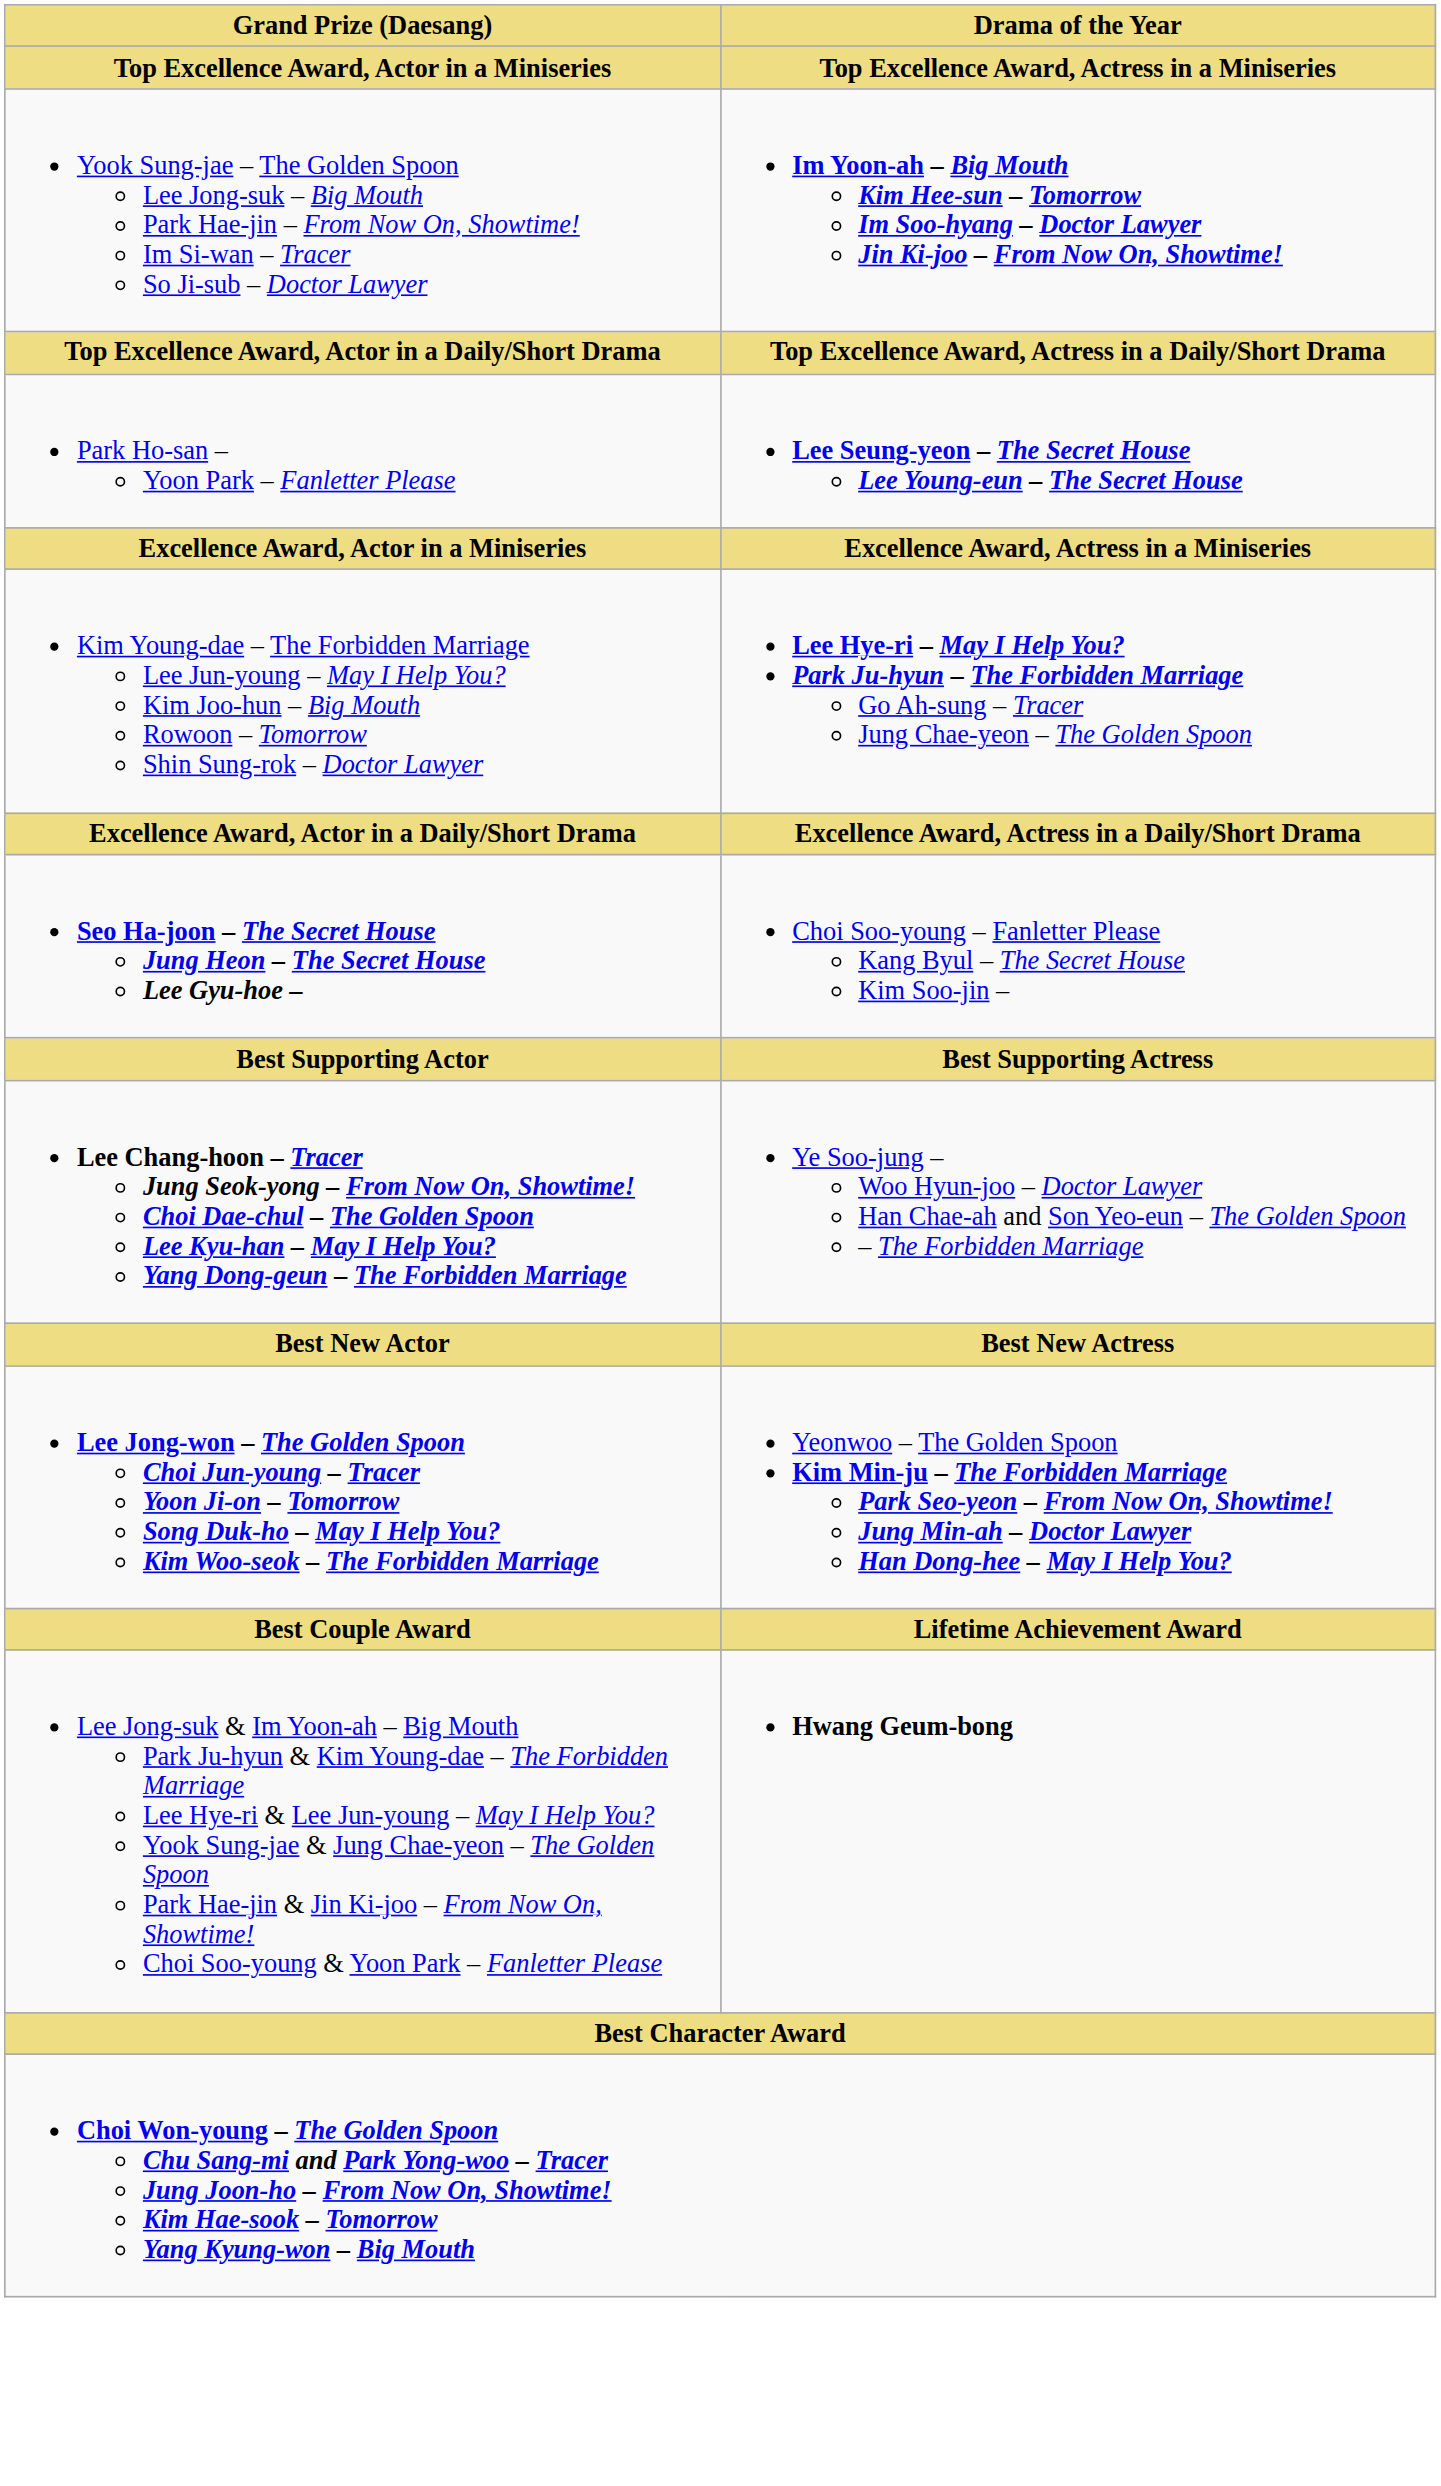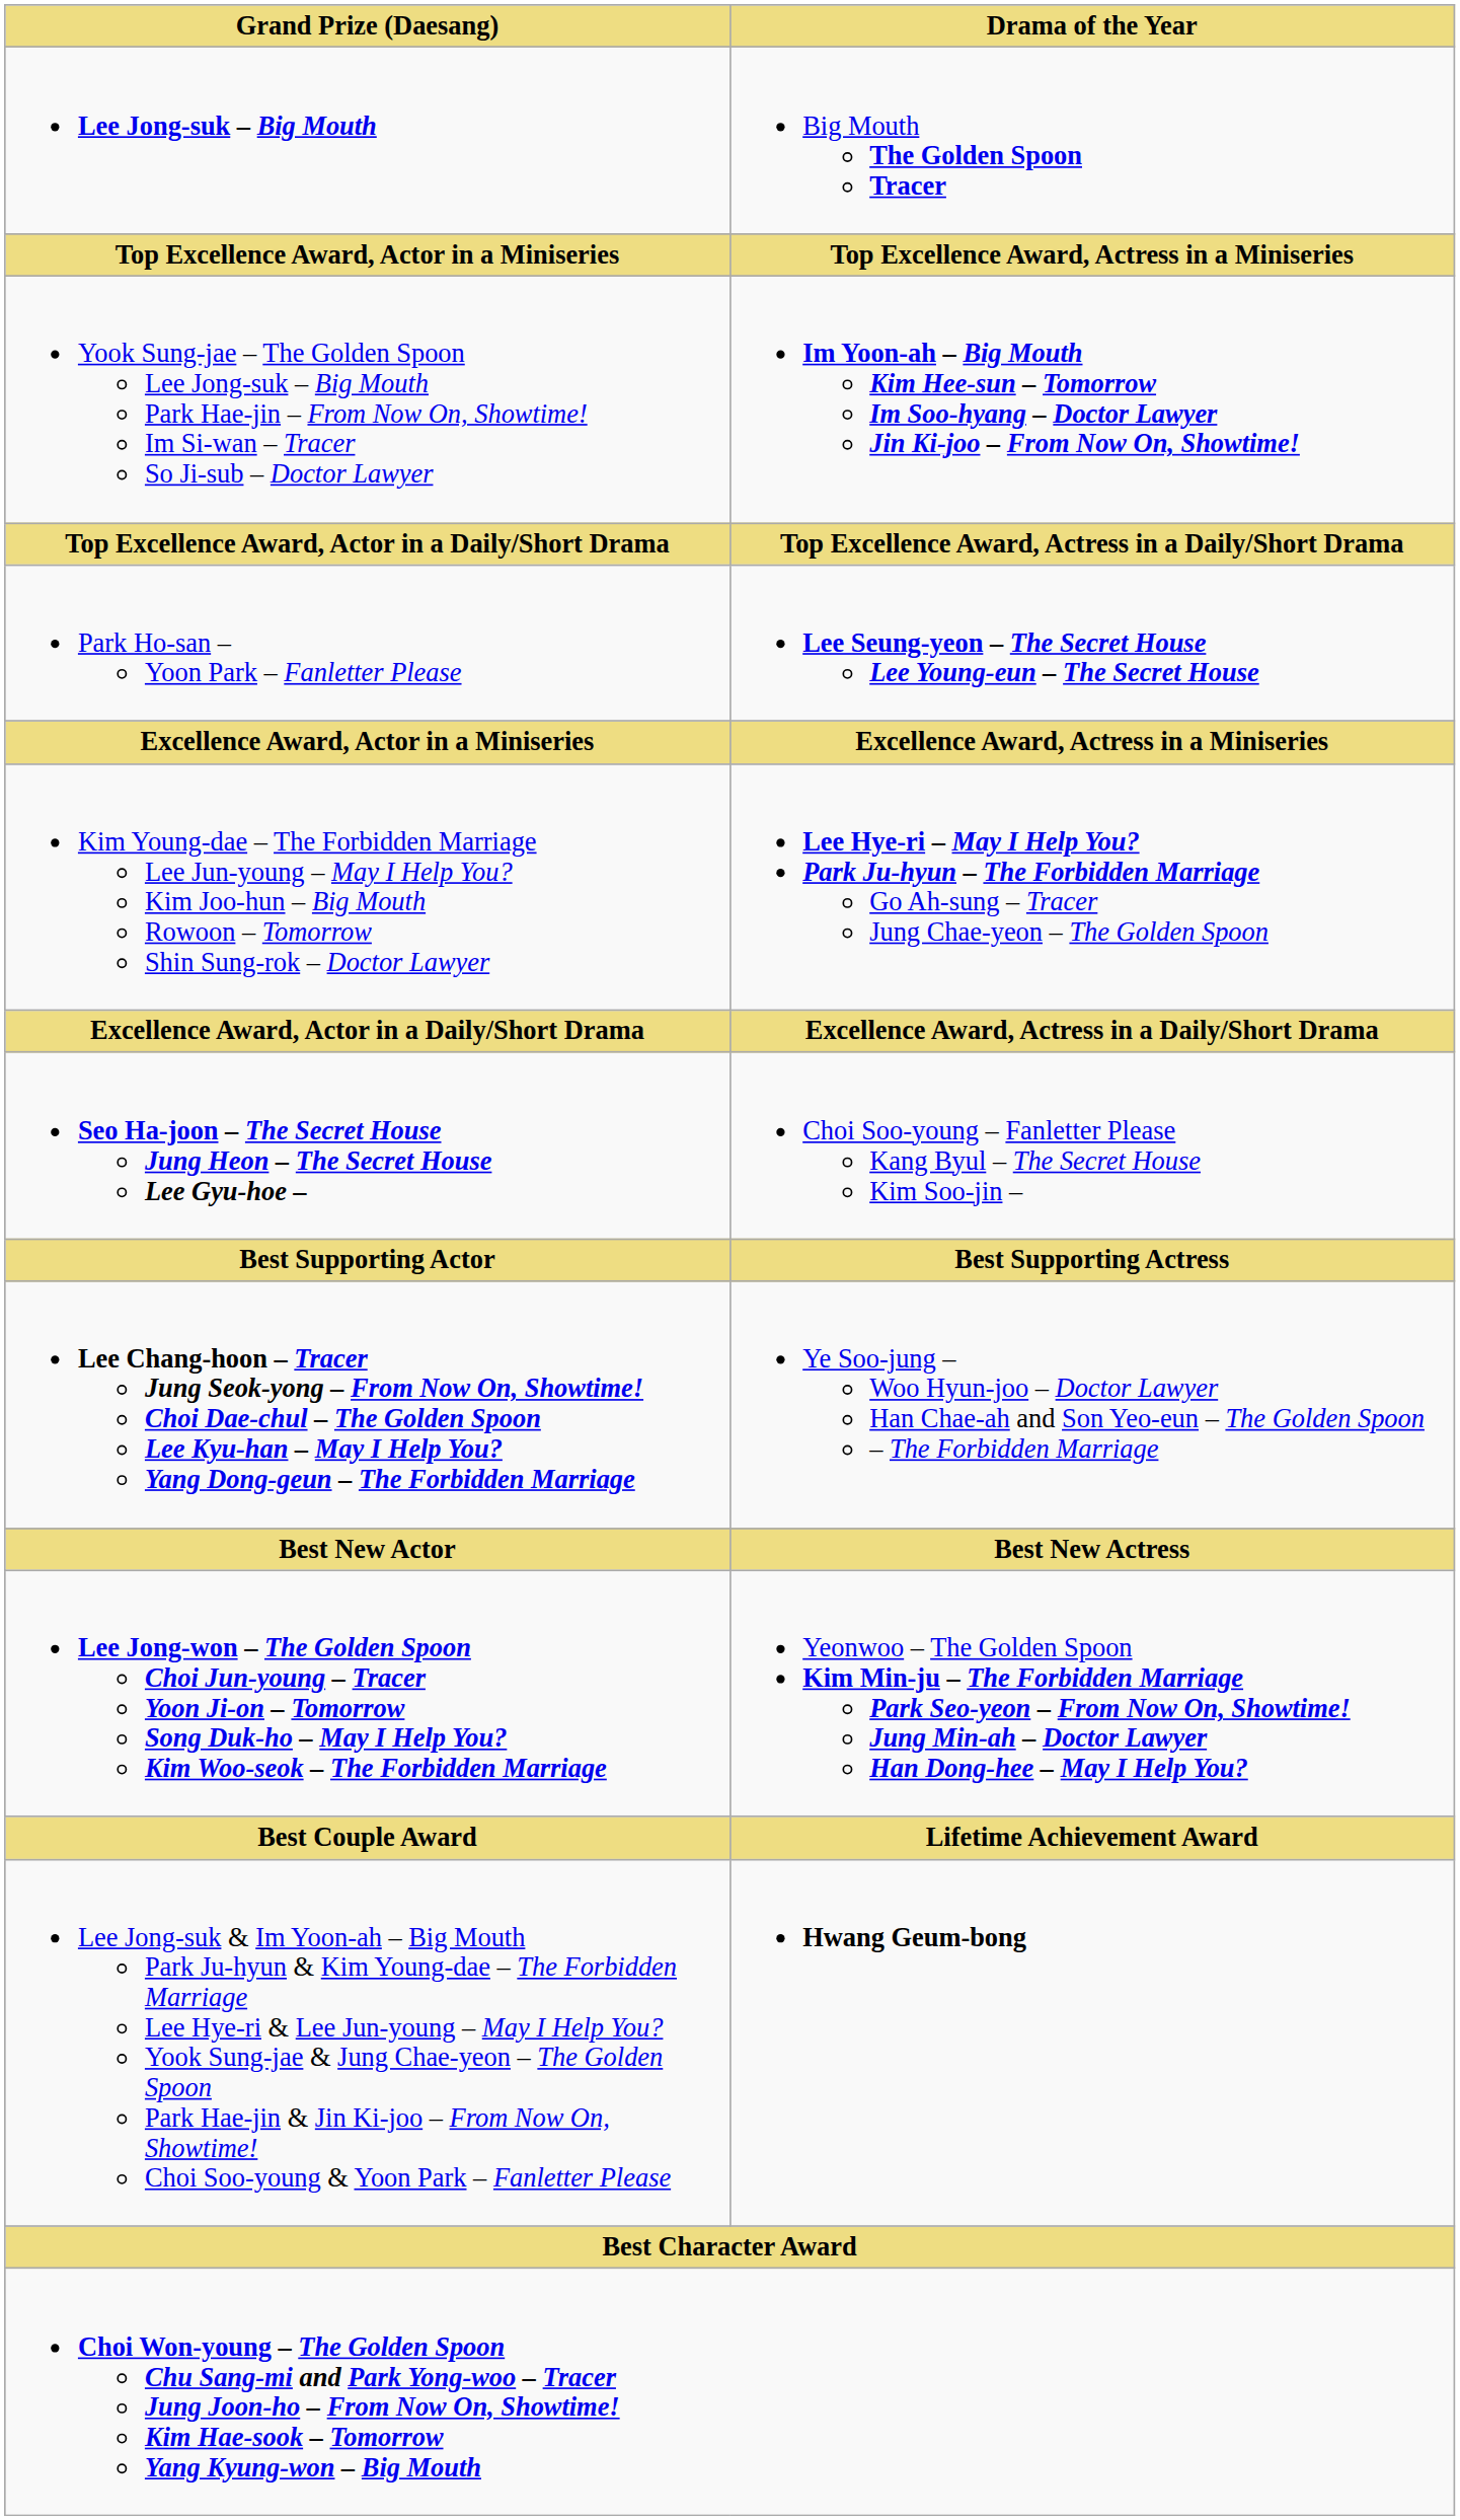+ row: Lee Jong-suk – Big Mouth | Big Mouth The Golden Spoon Tracer
